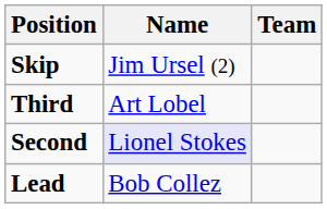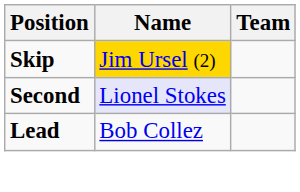Skip | Name: no background -> gold background
- row: Third | Art Lobel
